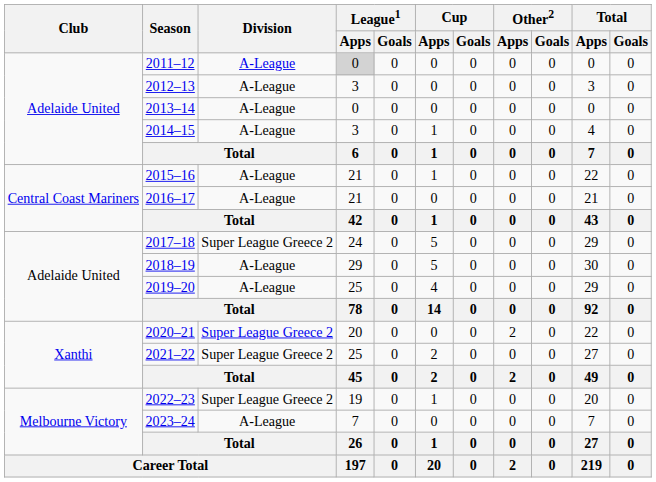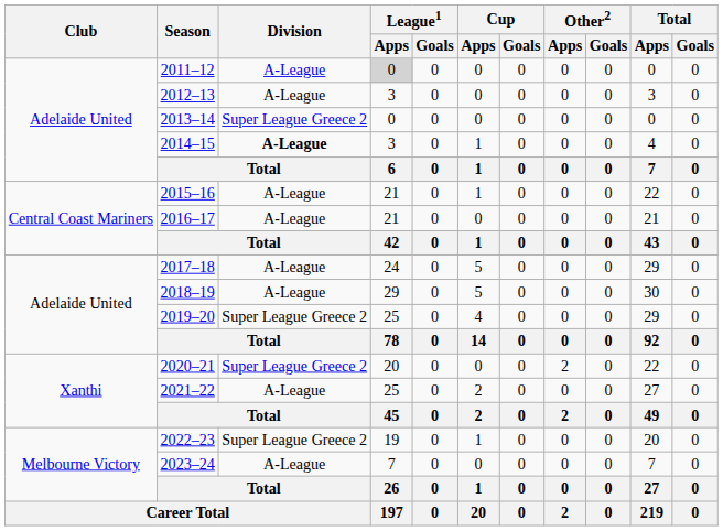2013–14 | Division: A-League -> Super League Greece 2
2014–15 | Division: normal -> bold
2017–18 | Division: Super League Greece 2 -> A-League
2019–20 | Division: A-League -> Super League Greece 2
2021–22 | Division: Super League Greece 2 -> A-League
